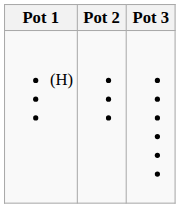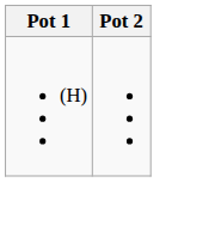- column: Pot 3
